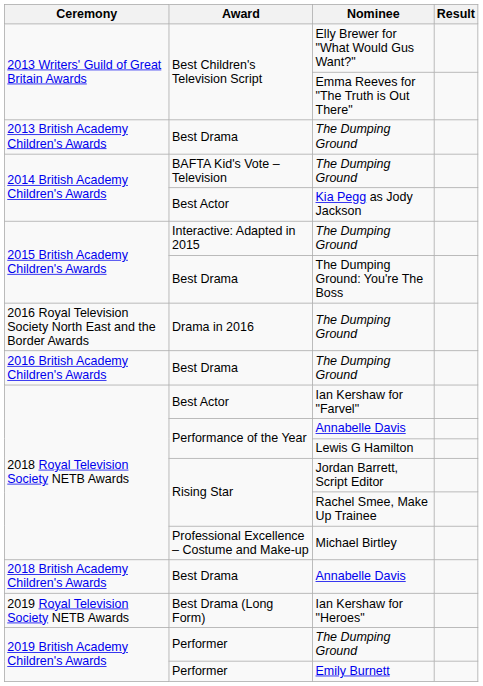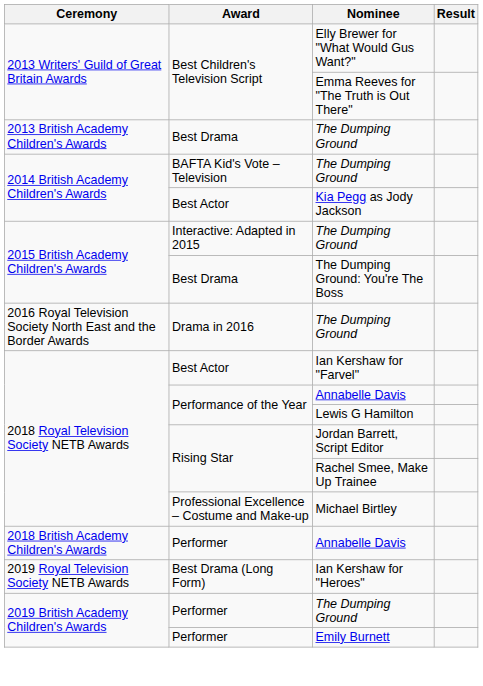- row: 2016 British Academy Children's Awards | Best Drama | The Dumping Ground
2018 British Academy Children's Awards / Annabelle Davis | Award: Best Drama -> Performer
